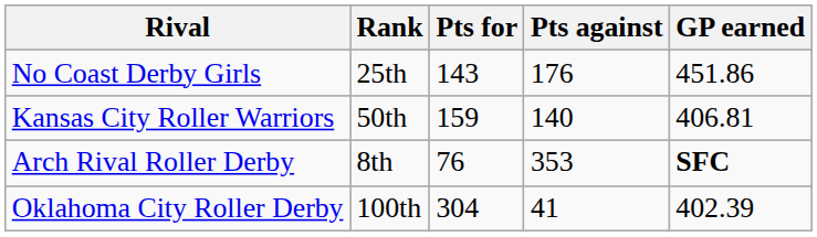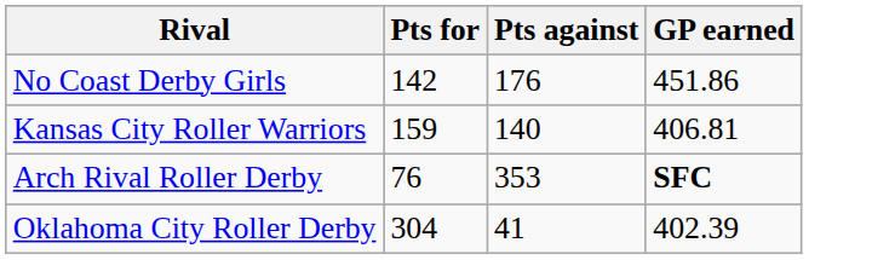- column: Rank | 25th | 50th | 8th | 100th
No Coast Derby Girls | Pts for: 143 -> 142
